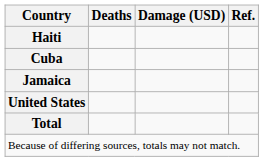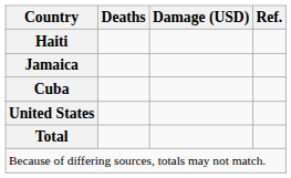rows swapped: Jamaica <-> Cuba
